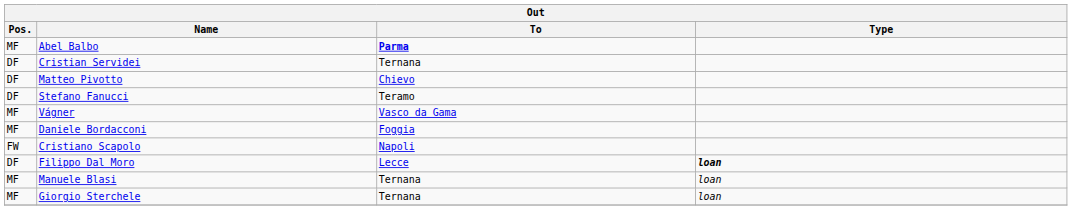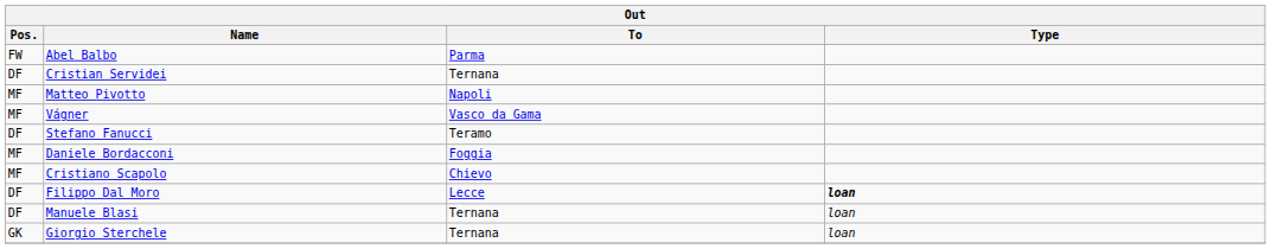Abel Balbo | Pos.: MF -> FW
Abel Balbo | To: bold -> normal
Matteo Pivotto | Pos.: DF -> MF
Matteo Pivotto | To: Chievo -> Napoli
rows swapped: Stefano Fanucci <-> Vágner
Cristiano Scapolo | Pos.: FW -> MF
Cristiano Scapolo | To: Napoli -> Chievo
Manuele Blasi | Pos.: MF -> DF
Giorgio Sterchele | Pos.: MF -> GK
